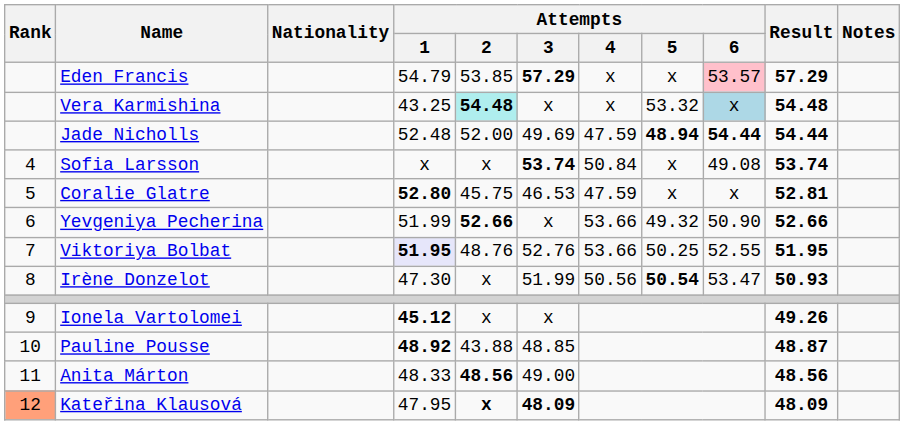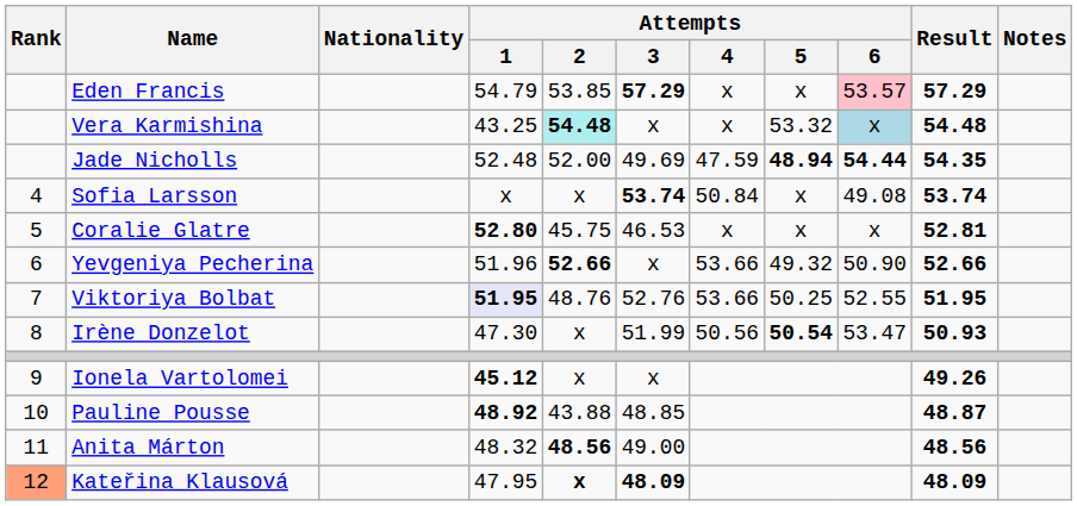Jade Nicholls | Result: 54.44 -> 54.35
Coralie Glatre | Attempts / 4: 47.59 -> x
Yevgeniya Pecherina | Attempts / 1: 51.99 -> 51.96
Anita Márton | Attempts / 1: 48.33 -> 48.32
